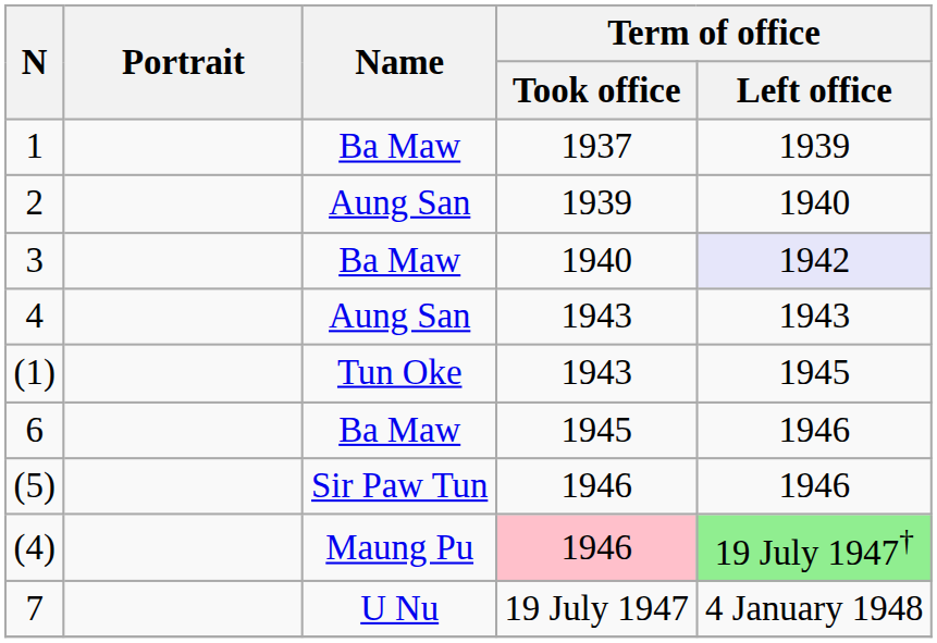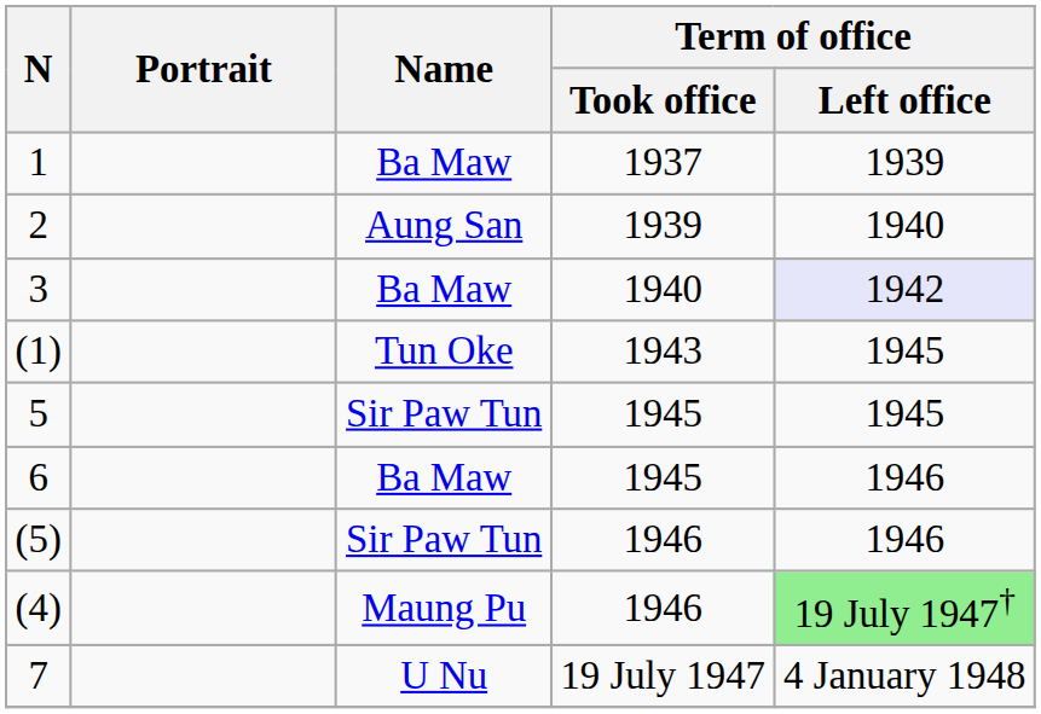- row: 4 | Aung San | 1943 | 1943
+ row: 5 | Sir Paw Tun | 1945 | 1945
(4) | Term of office / Took office: pink background -> no background
